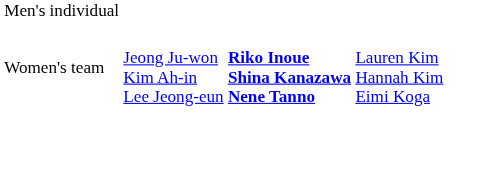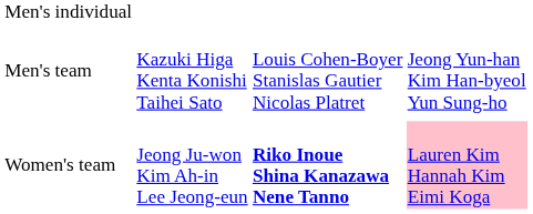+ row: Men's team | Kazuki Higa Kenta Konishi Taihei Sato | Louis Cohen-Boyer Stanislas Gautier Nicolas Platret | Jeong Yun-han Kim Han-byeol Yun Sung-ho
Women's team | column 4: no background -> pink background
